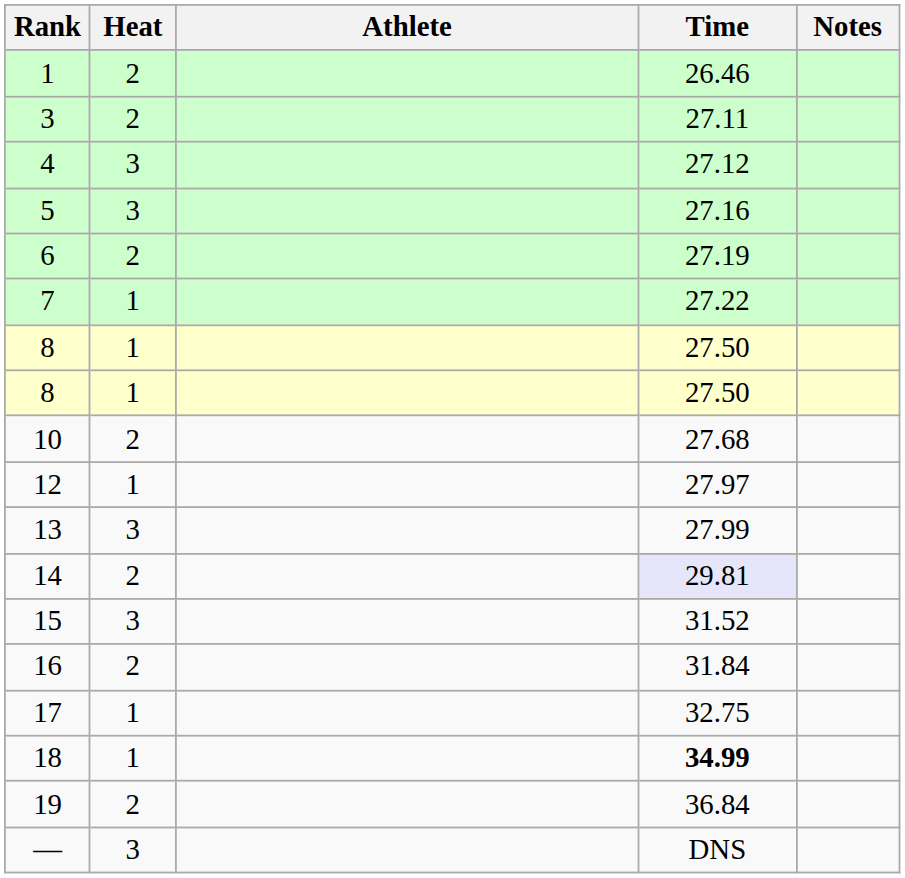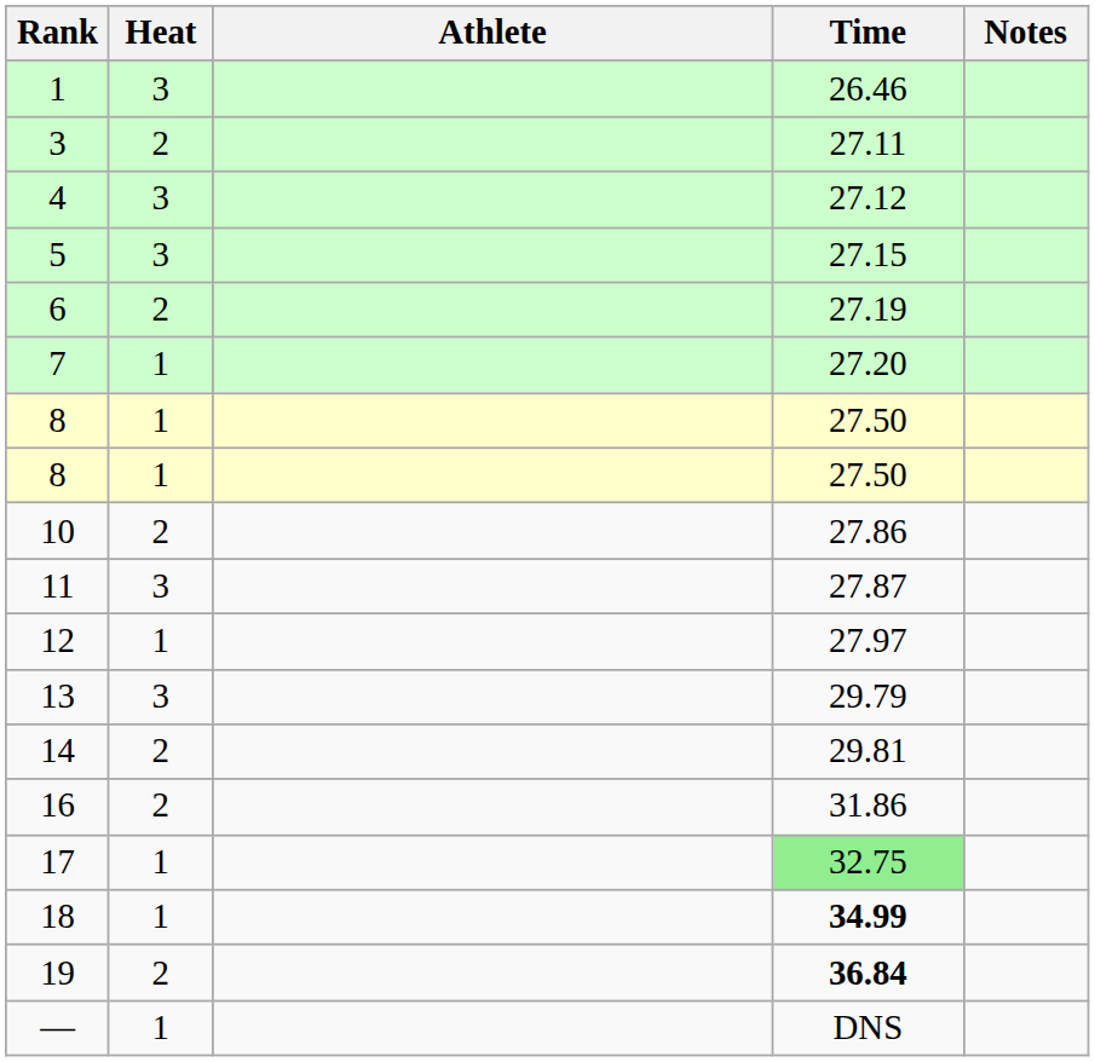- row: 1 | 2 | 26.46
+ row: 1 | 3 | 26.46
5 | Time: 27.16 -> 27.15
7 | Time: 27.22 -> 27.20
10 | Time: 27.68 -> 27.86
+ row: 11 | 3 | 27.87
13 | Time: 27.99 -> 29.79
14 | Time: lavender background -> no background
- row: 15 | 3 | 31.52
16 | Time: 31.84 -> 31.86
17 | Time: no background -> lightgreen background
19 | Time: normal -> bold
+ row: — | 1 | DNS
- row: — | 3 | DNS
